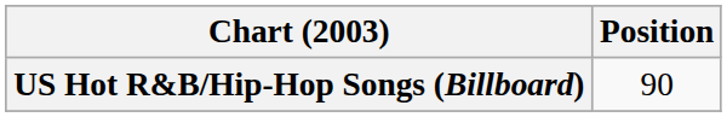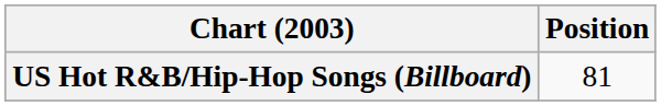US Hot R&B/Hip-Hop Songs (Billboard) | Position: 90 -> 81
